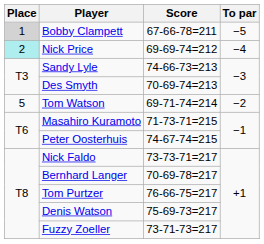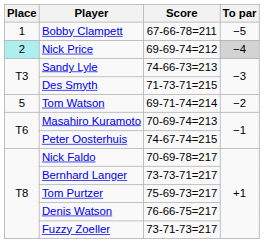Bobby Clampett | Place: lightgrey background -> no background
Nick Price | To par: no background -> lightgrey background
Des Smyth | Score: 70-69-74=213 -> 71-73-71=215
Masahiro Kuramoto | Score: 71-73-71=215 -> 70-69-74=213
Nick Faldo | Score: 73-73-71=217 -> 70-69-78=217
Bernhard Langer | Score: 70-69-78=217 -> 73-73-71=217
Tom Purtzer | Score: 76-66-75=217 -> 75-69-73=217
Denis Watson | Score: 75-69-73=217 -> 76-66-75=217
